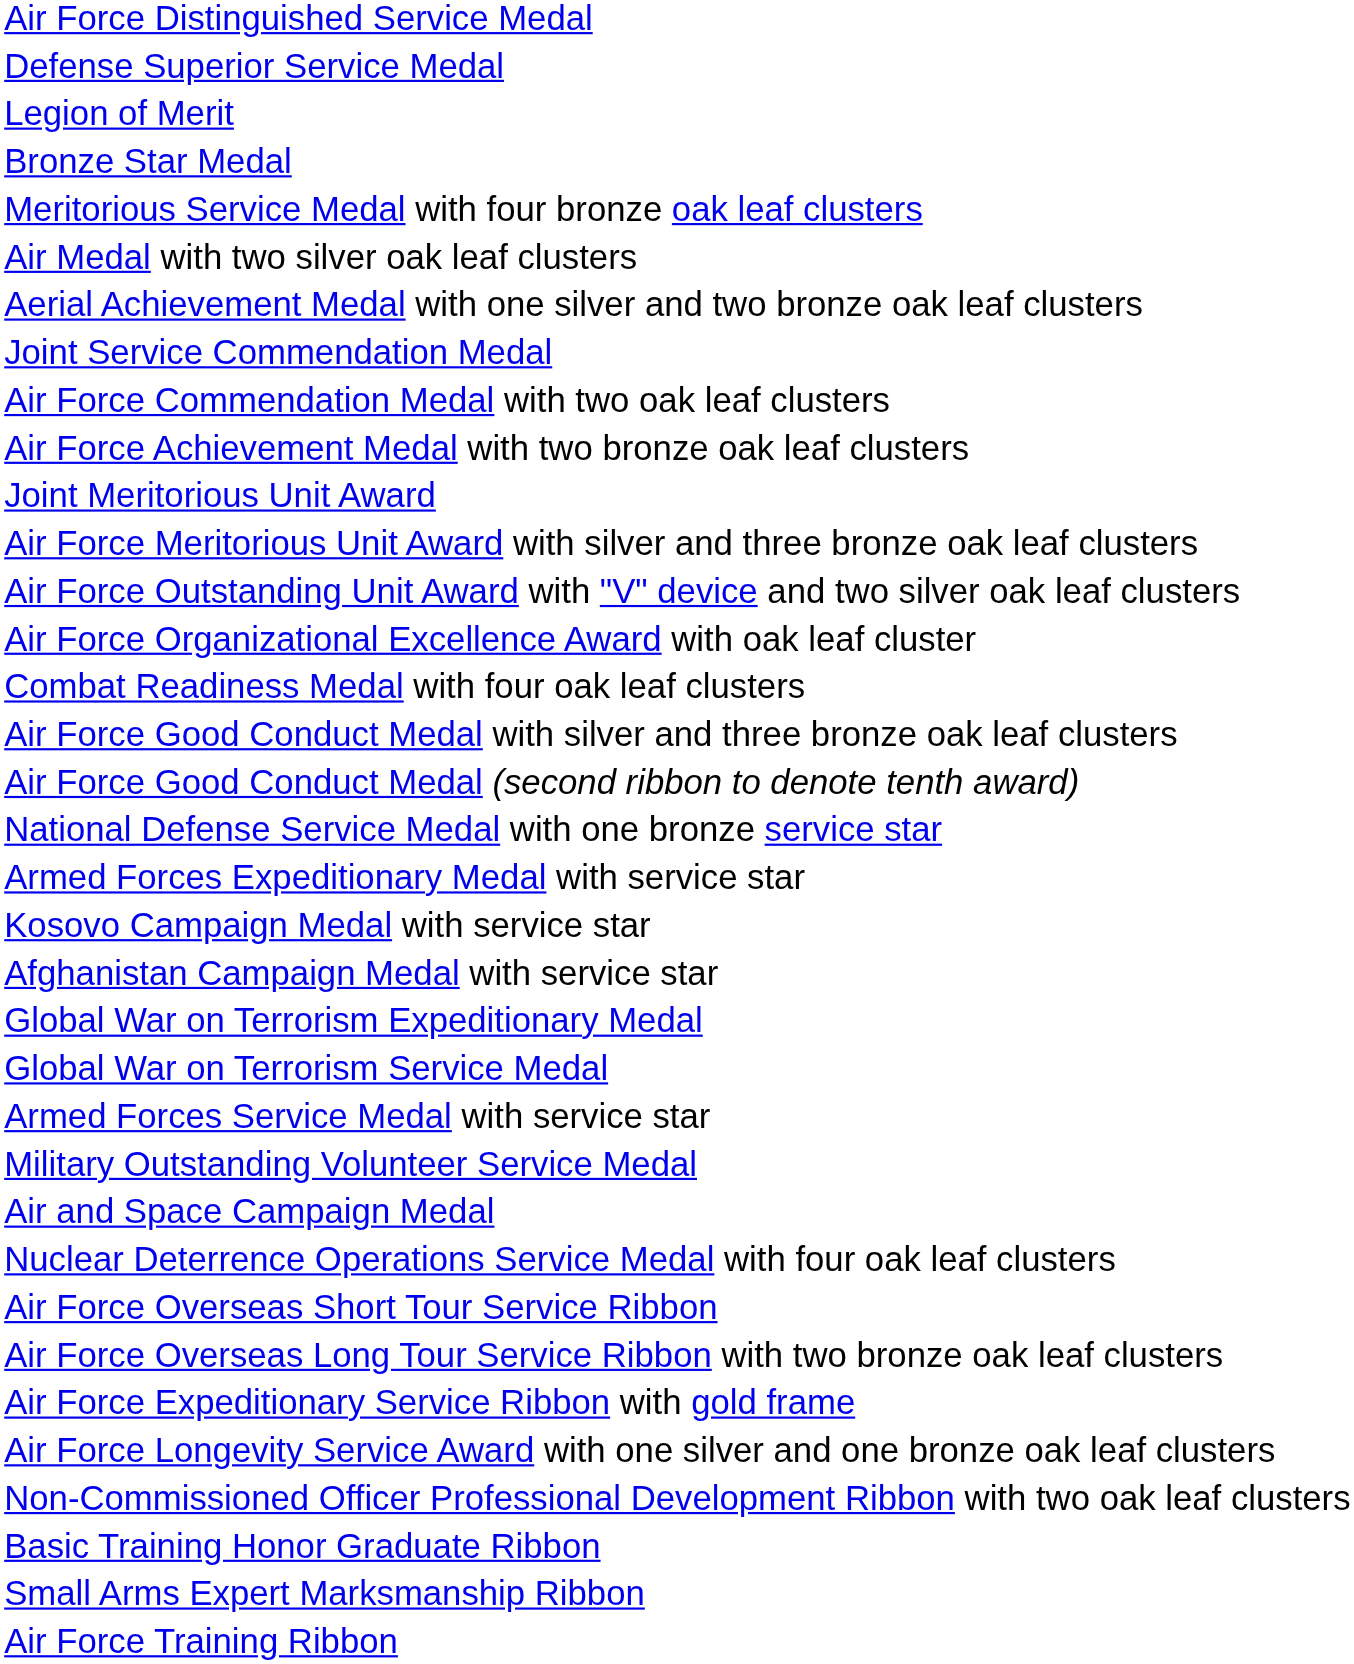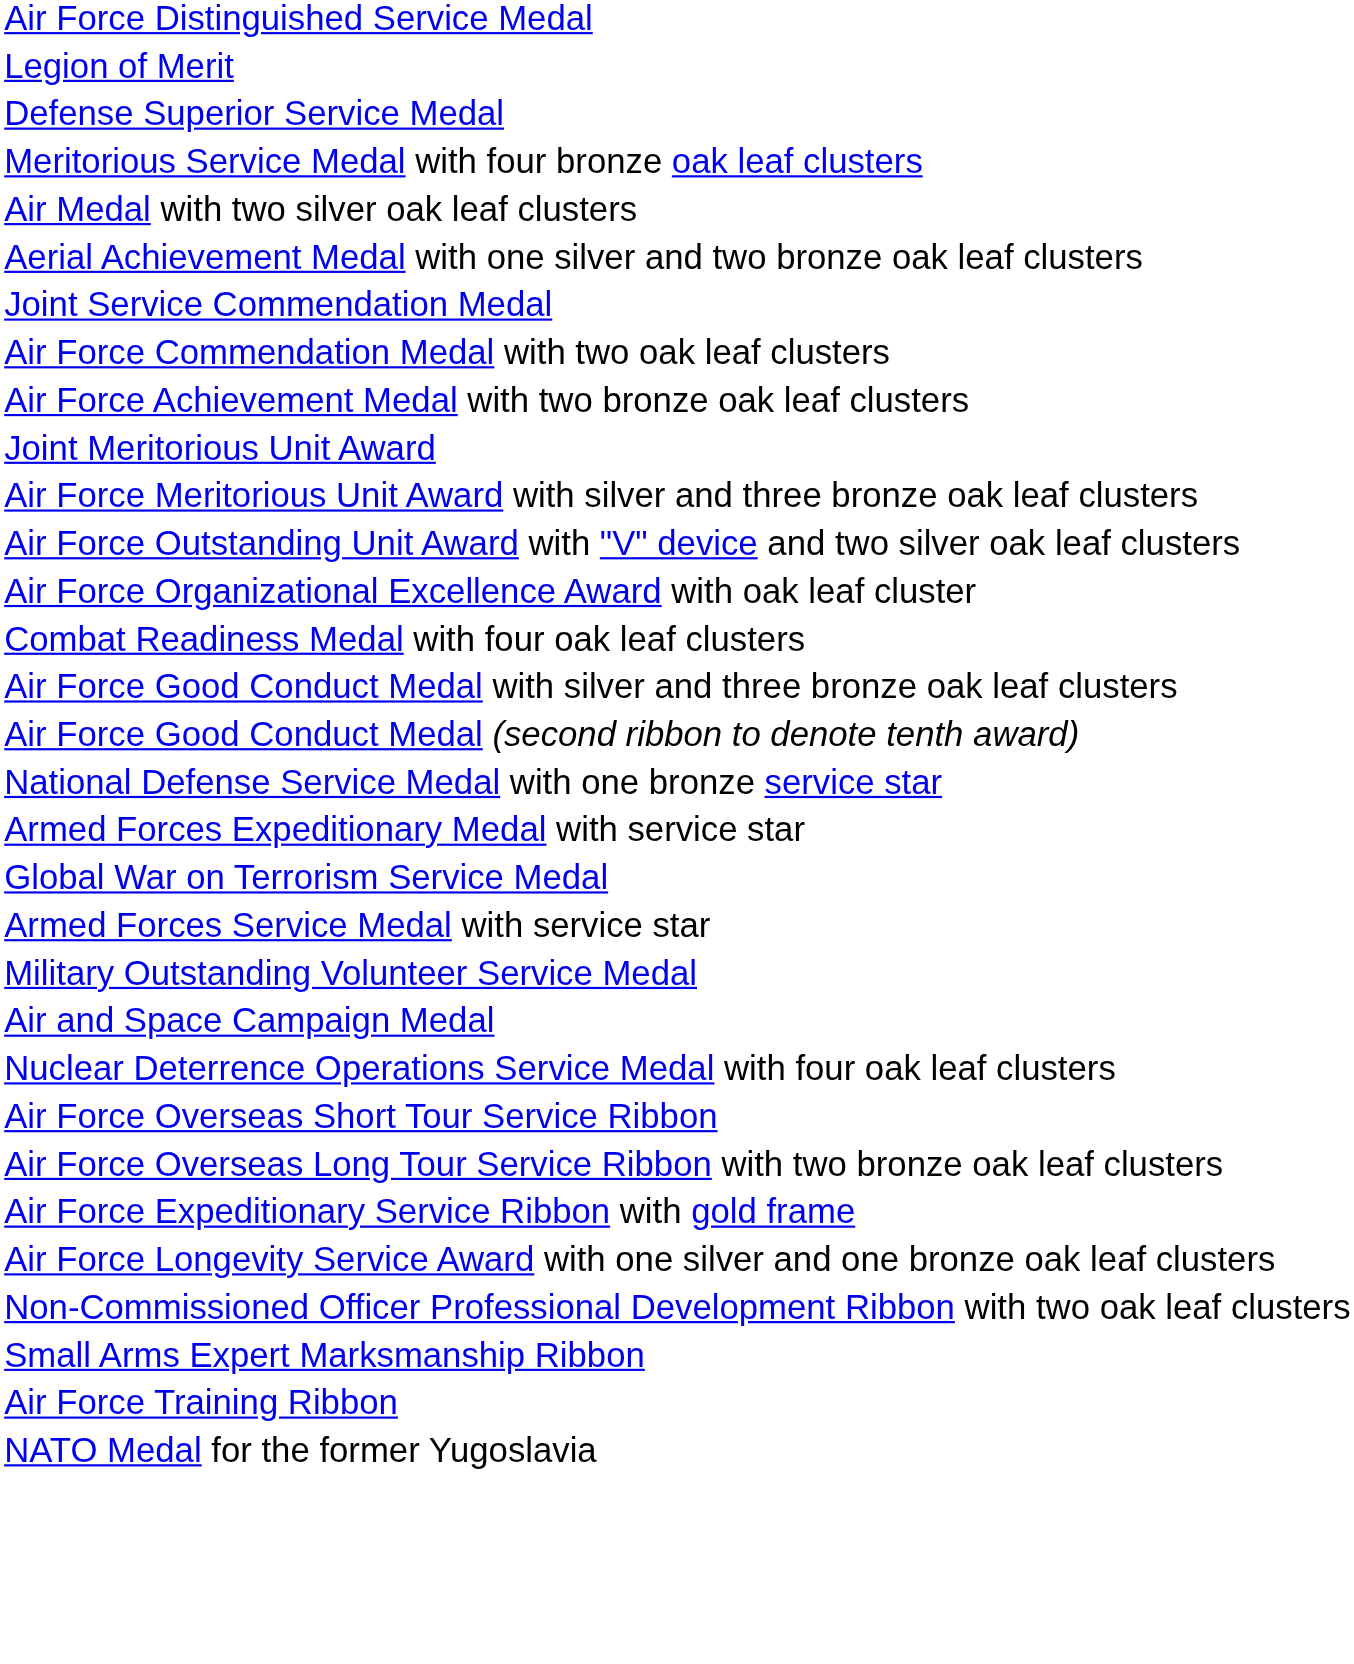rows swapped: Defense Superior Service Medal <-> Legion of Merit
- row: Bronze Star Medal
- row: Kosovo Campaign Medal with service star
- row: Afghanistan Campaign Medal with service star
- row: Global War on Terrorism Expeditionary Medal
- row: Basic Training Honor Graduate Ribbon
+ row: NATO Medal for the former Yugoslavia
